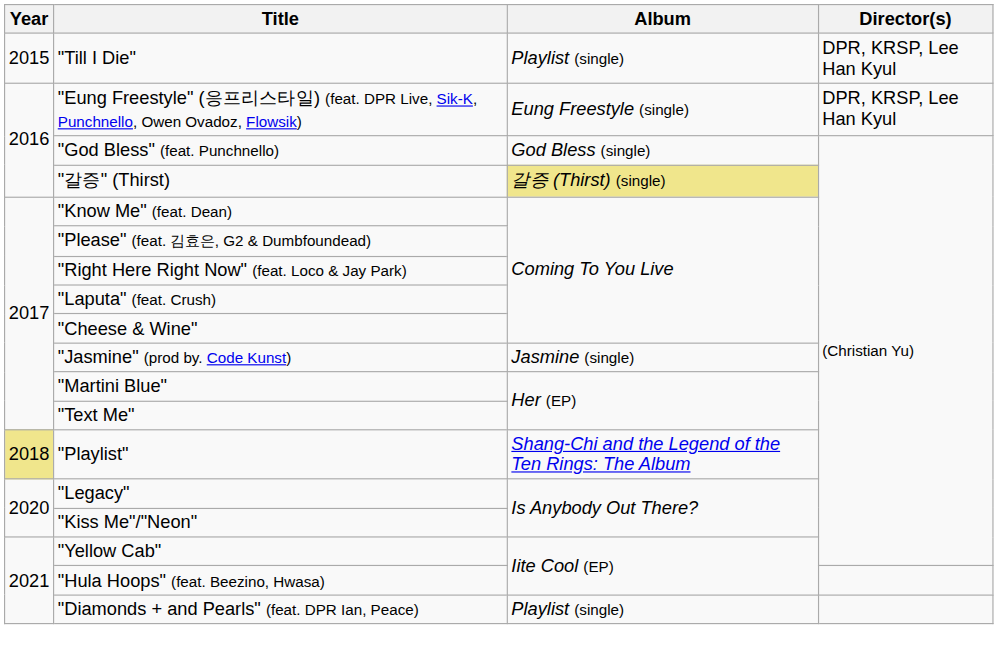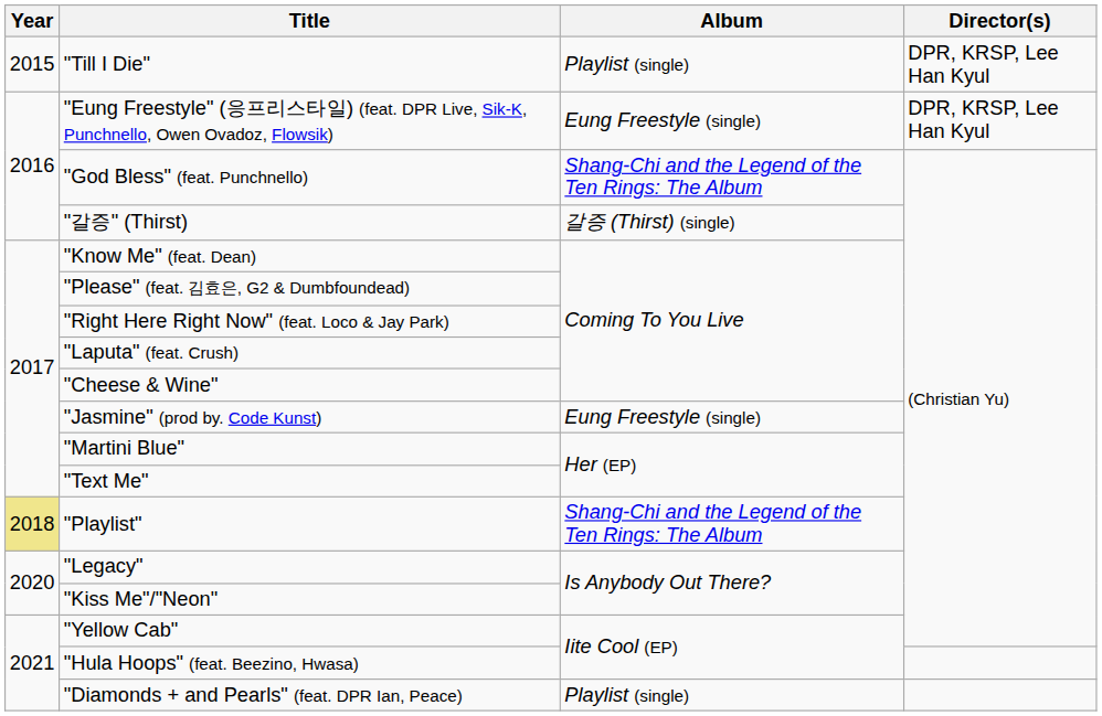"God Bless" (feat. Punchnello) | Album: God Bless (single) -> Shang-Chi and the Legend of the Ten Rings: The Album
"갈증" (Thirst) | Album: khaki background -> no background
"Jasmine" (prod by. Code Kunst) | Album: Jasmine (single) -> Eung Freestyle (single)
